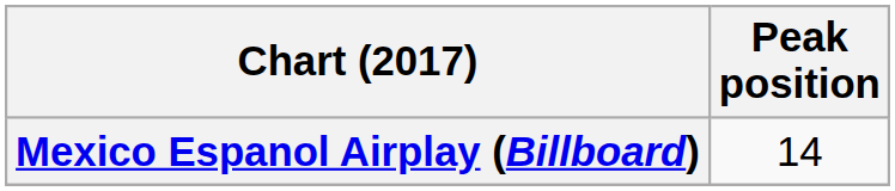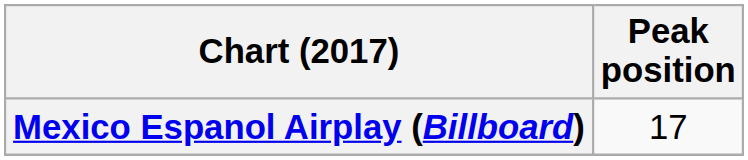Mexico Espanol Airplay (Billboard) | Peak position: 14 -> 17
